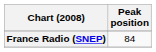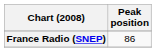France Radio (SNEP) | Peak position: 84 -> 86
